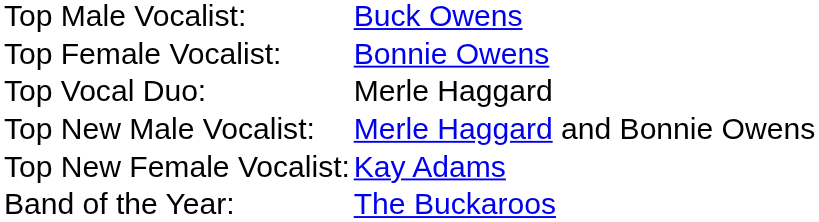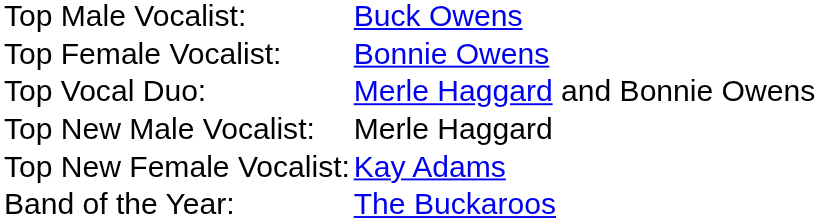Top Vocal Duo: | column 2: Merle Haggard -> Merle Haggard and Bonnie Owens
Top New Male Vocalist: | column 2: Merle Haggard and Bonnie Owens -> Merle Haggard
